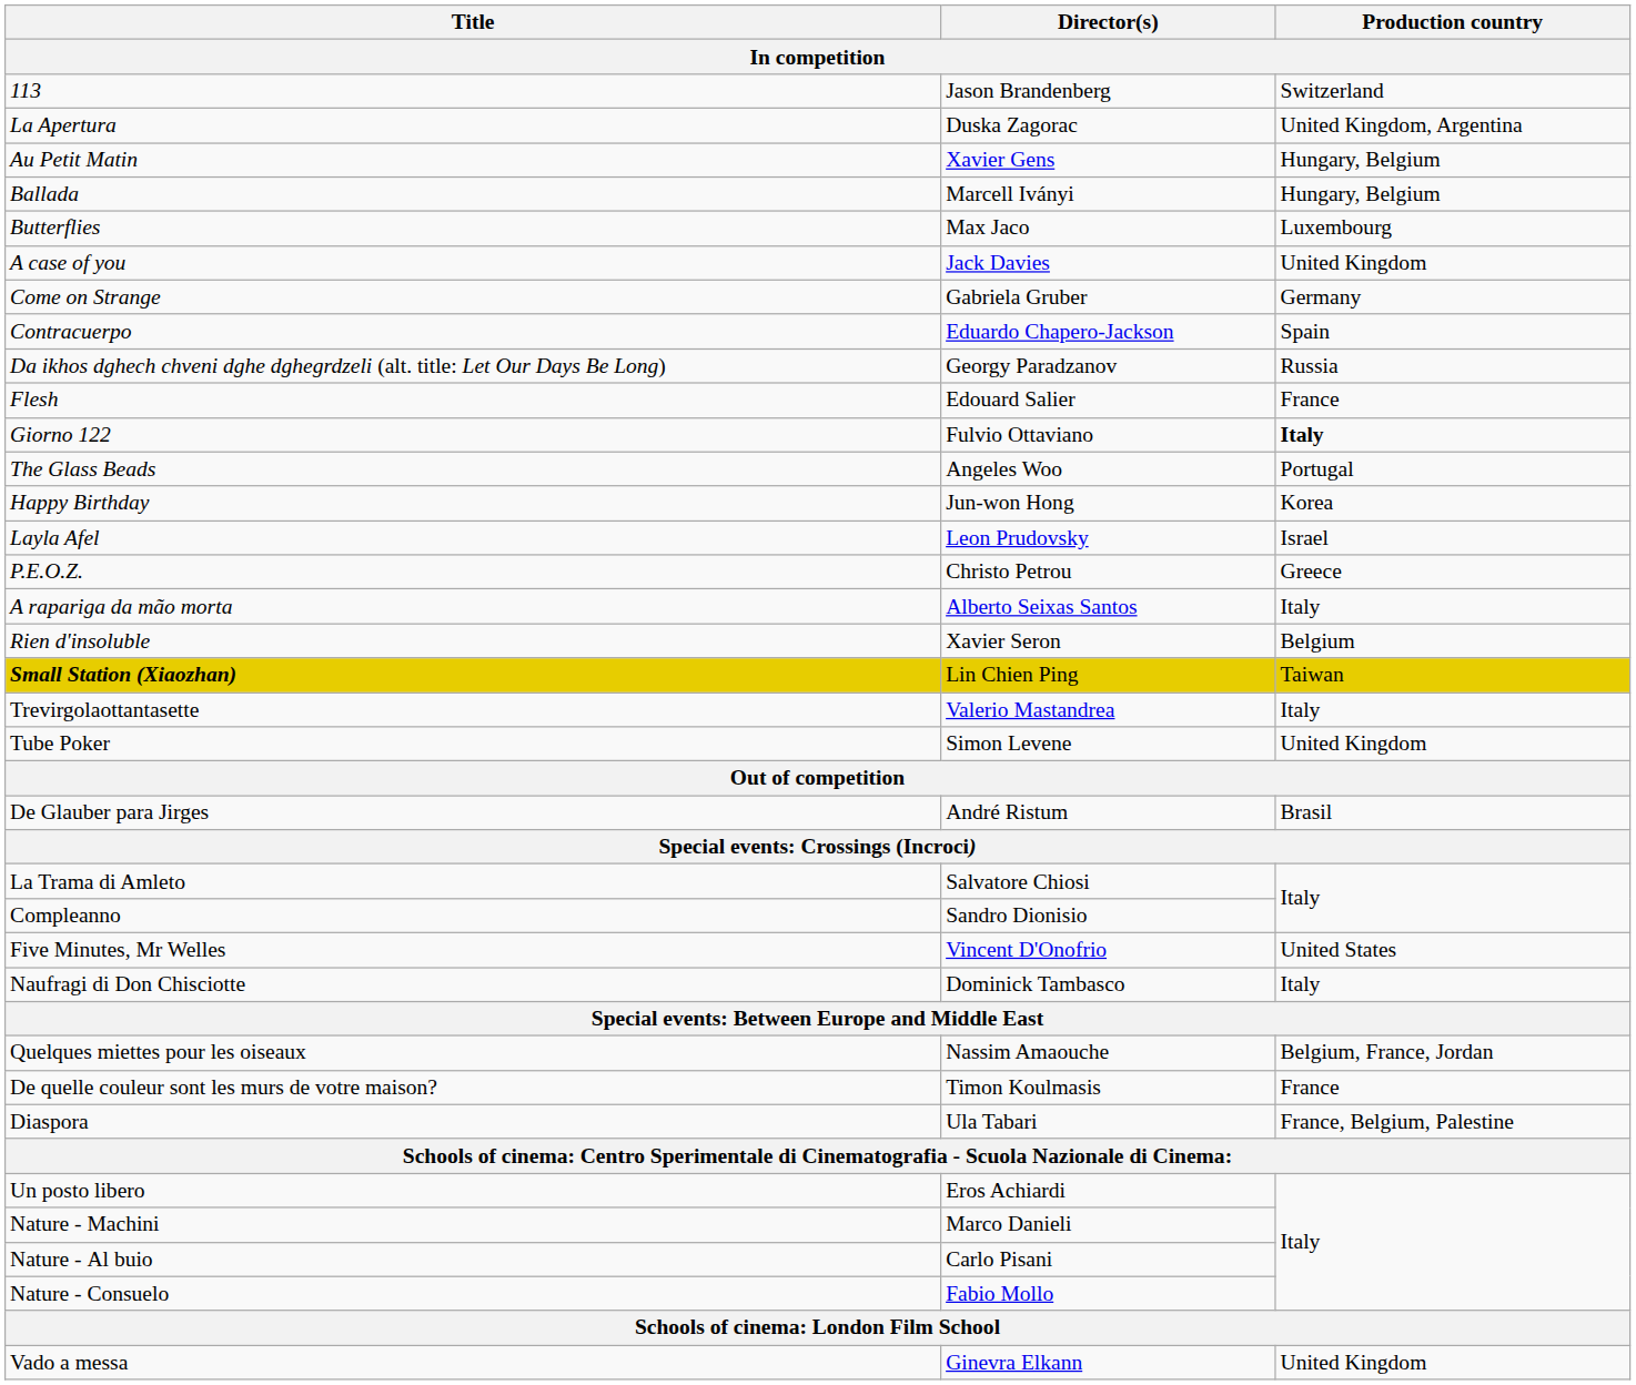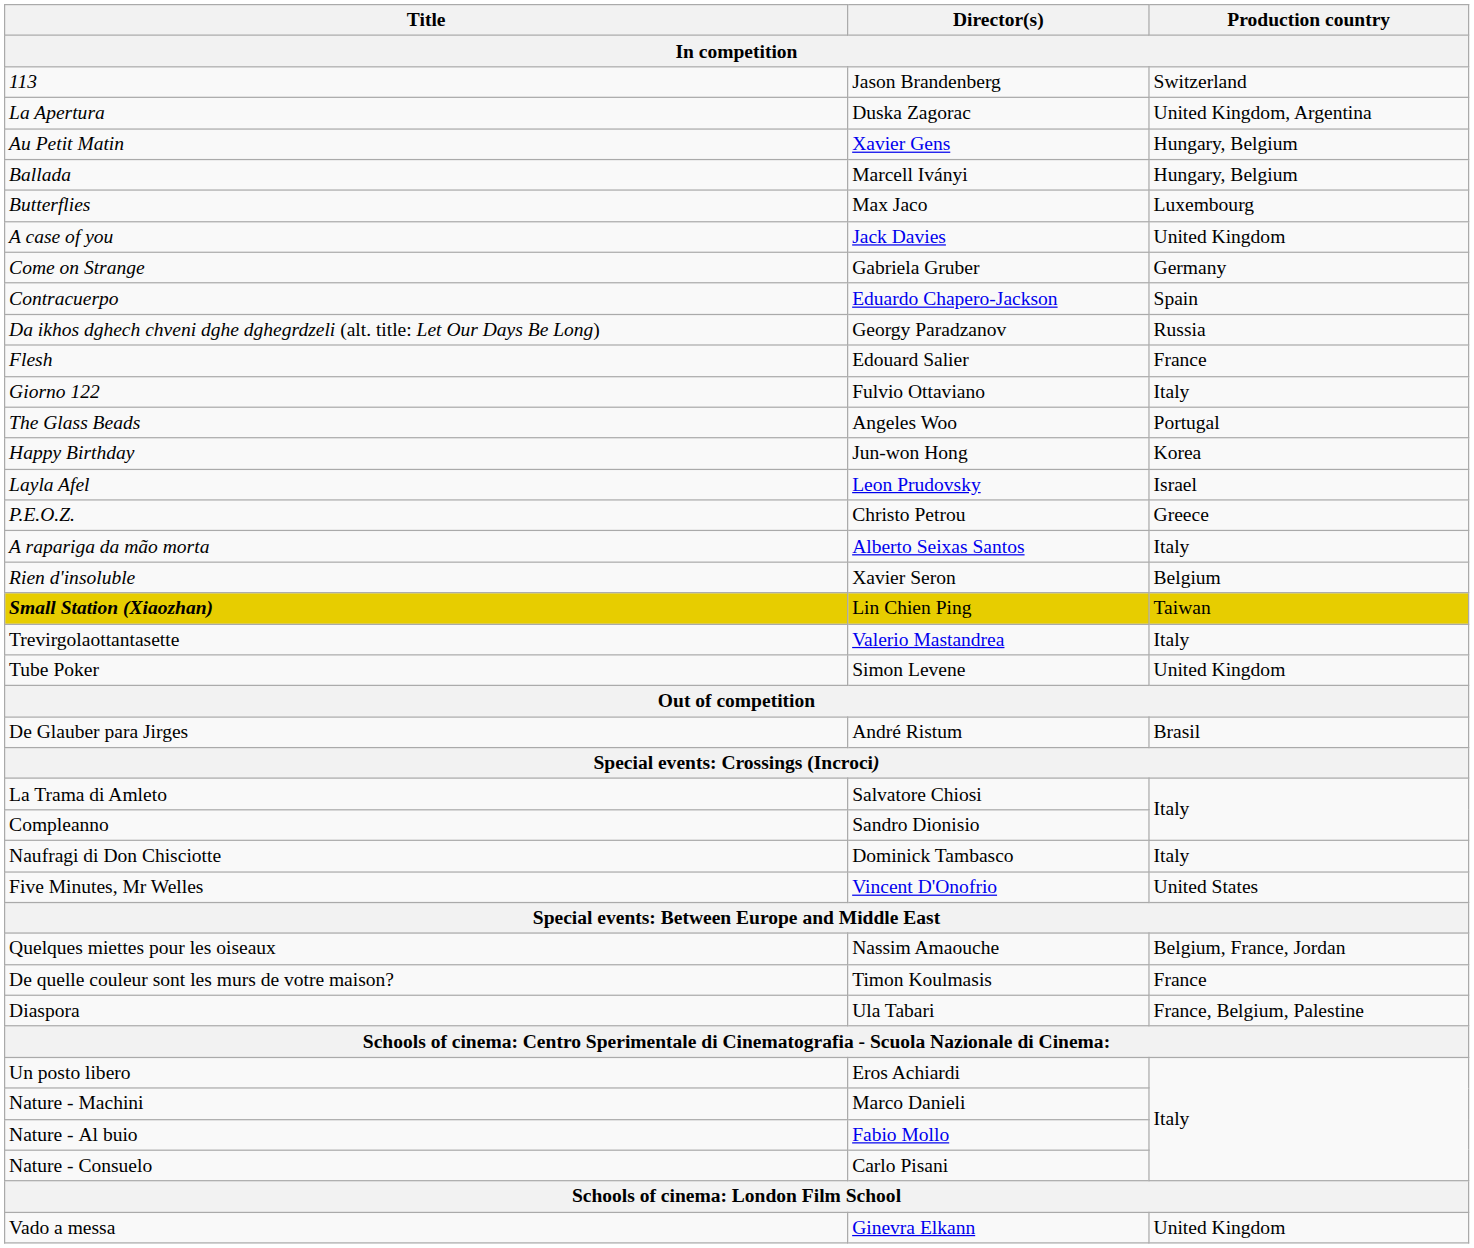Giorno 122 | Production country: bold -> normal
rows swapped: Five Minutes, Mr Welles <-> Naufragi di Don Chisciotte
Nature - Al buio | Director(s): Carlo Pisani -> Fabio Mollo
Nature - Consuelo | Director(s): Fabio Mollo -> Carlo Pisani
